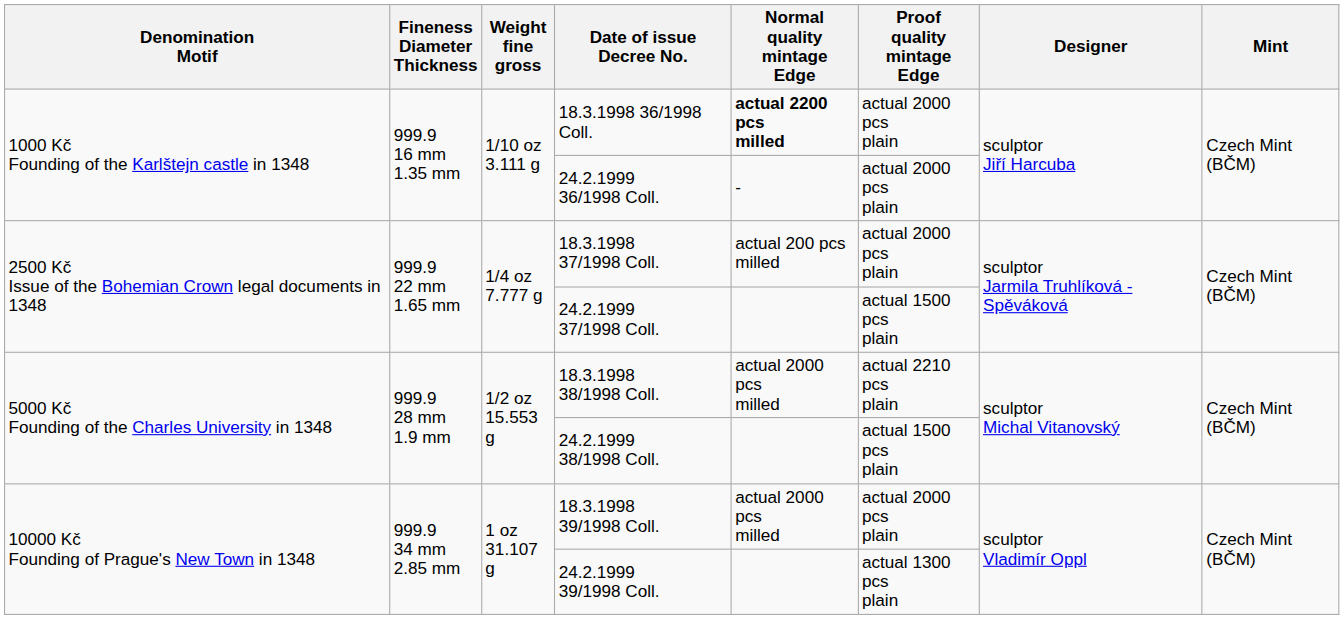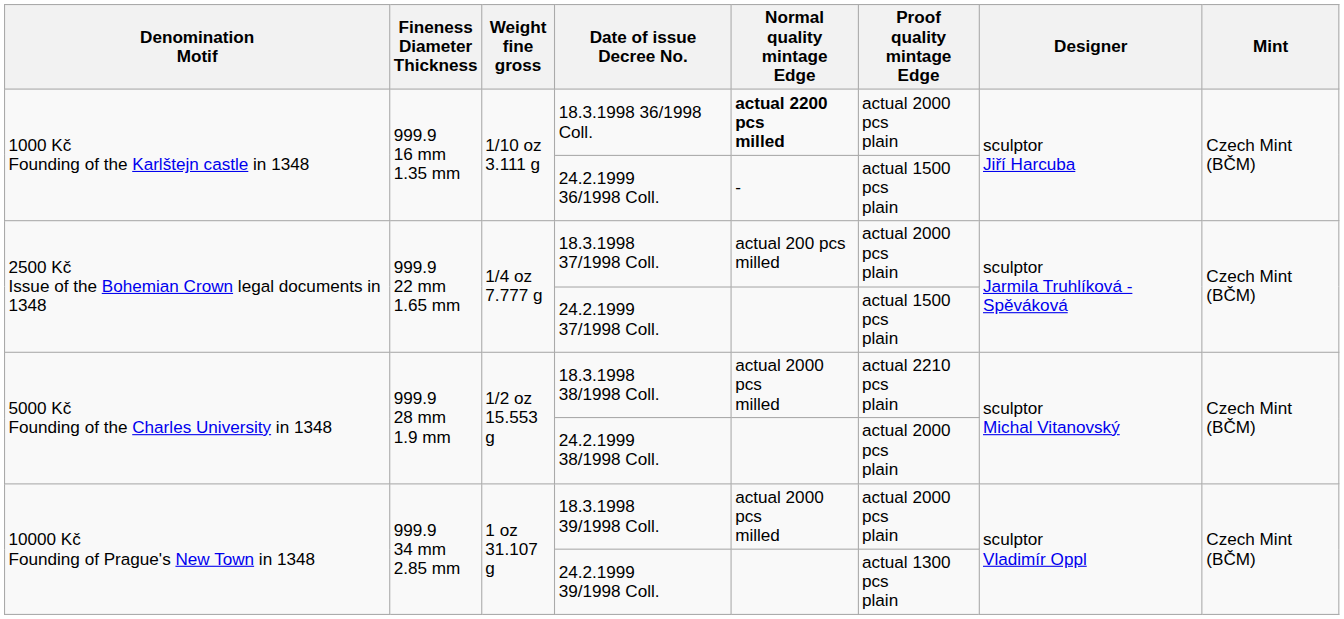24.2.1999 36/1998 Coll. | Proof quality mintage Edge: actual 2000 pcs plain -> actual 1500 pcs plain
24.2.1999 38/1998 Coll. | Proof quality mintage Edge: actual 1500 pcs plain -> actual 2000 pcs plain
